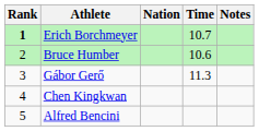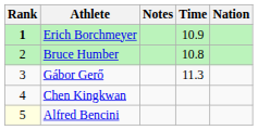columns swapped: Nation <-> Notes
Erich Borchmeyer | Time: 10.7 -> 10.9
Bruce Humber | Time: 10.6 -> 10.8
Alfred Bencini | Rank: no background -> lightyellow background
